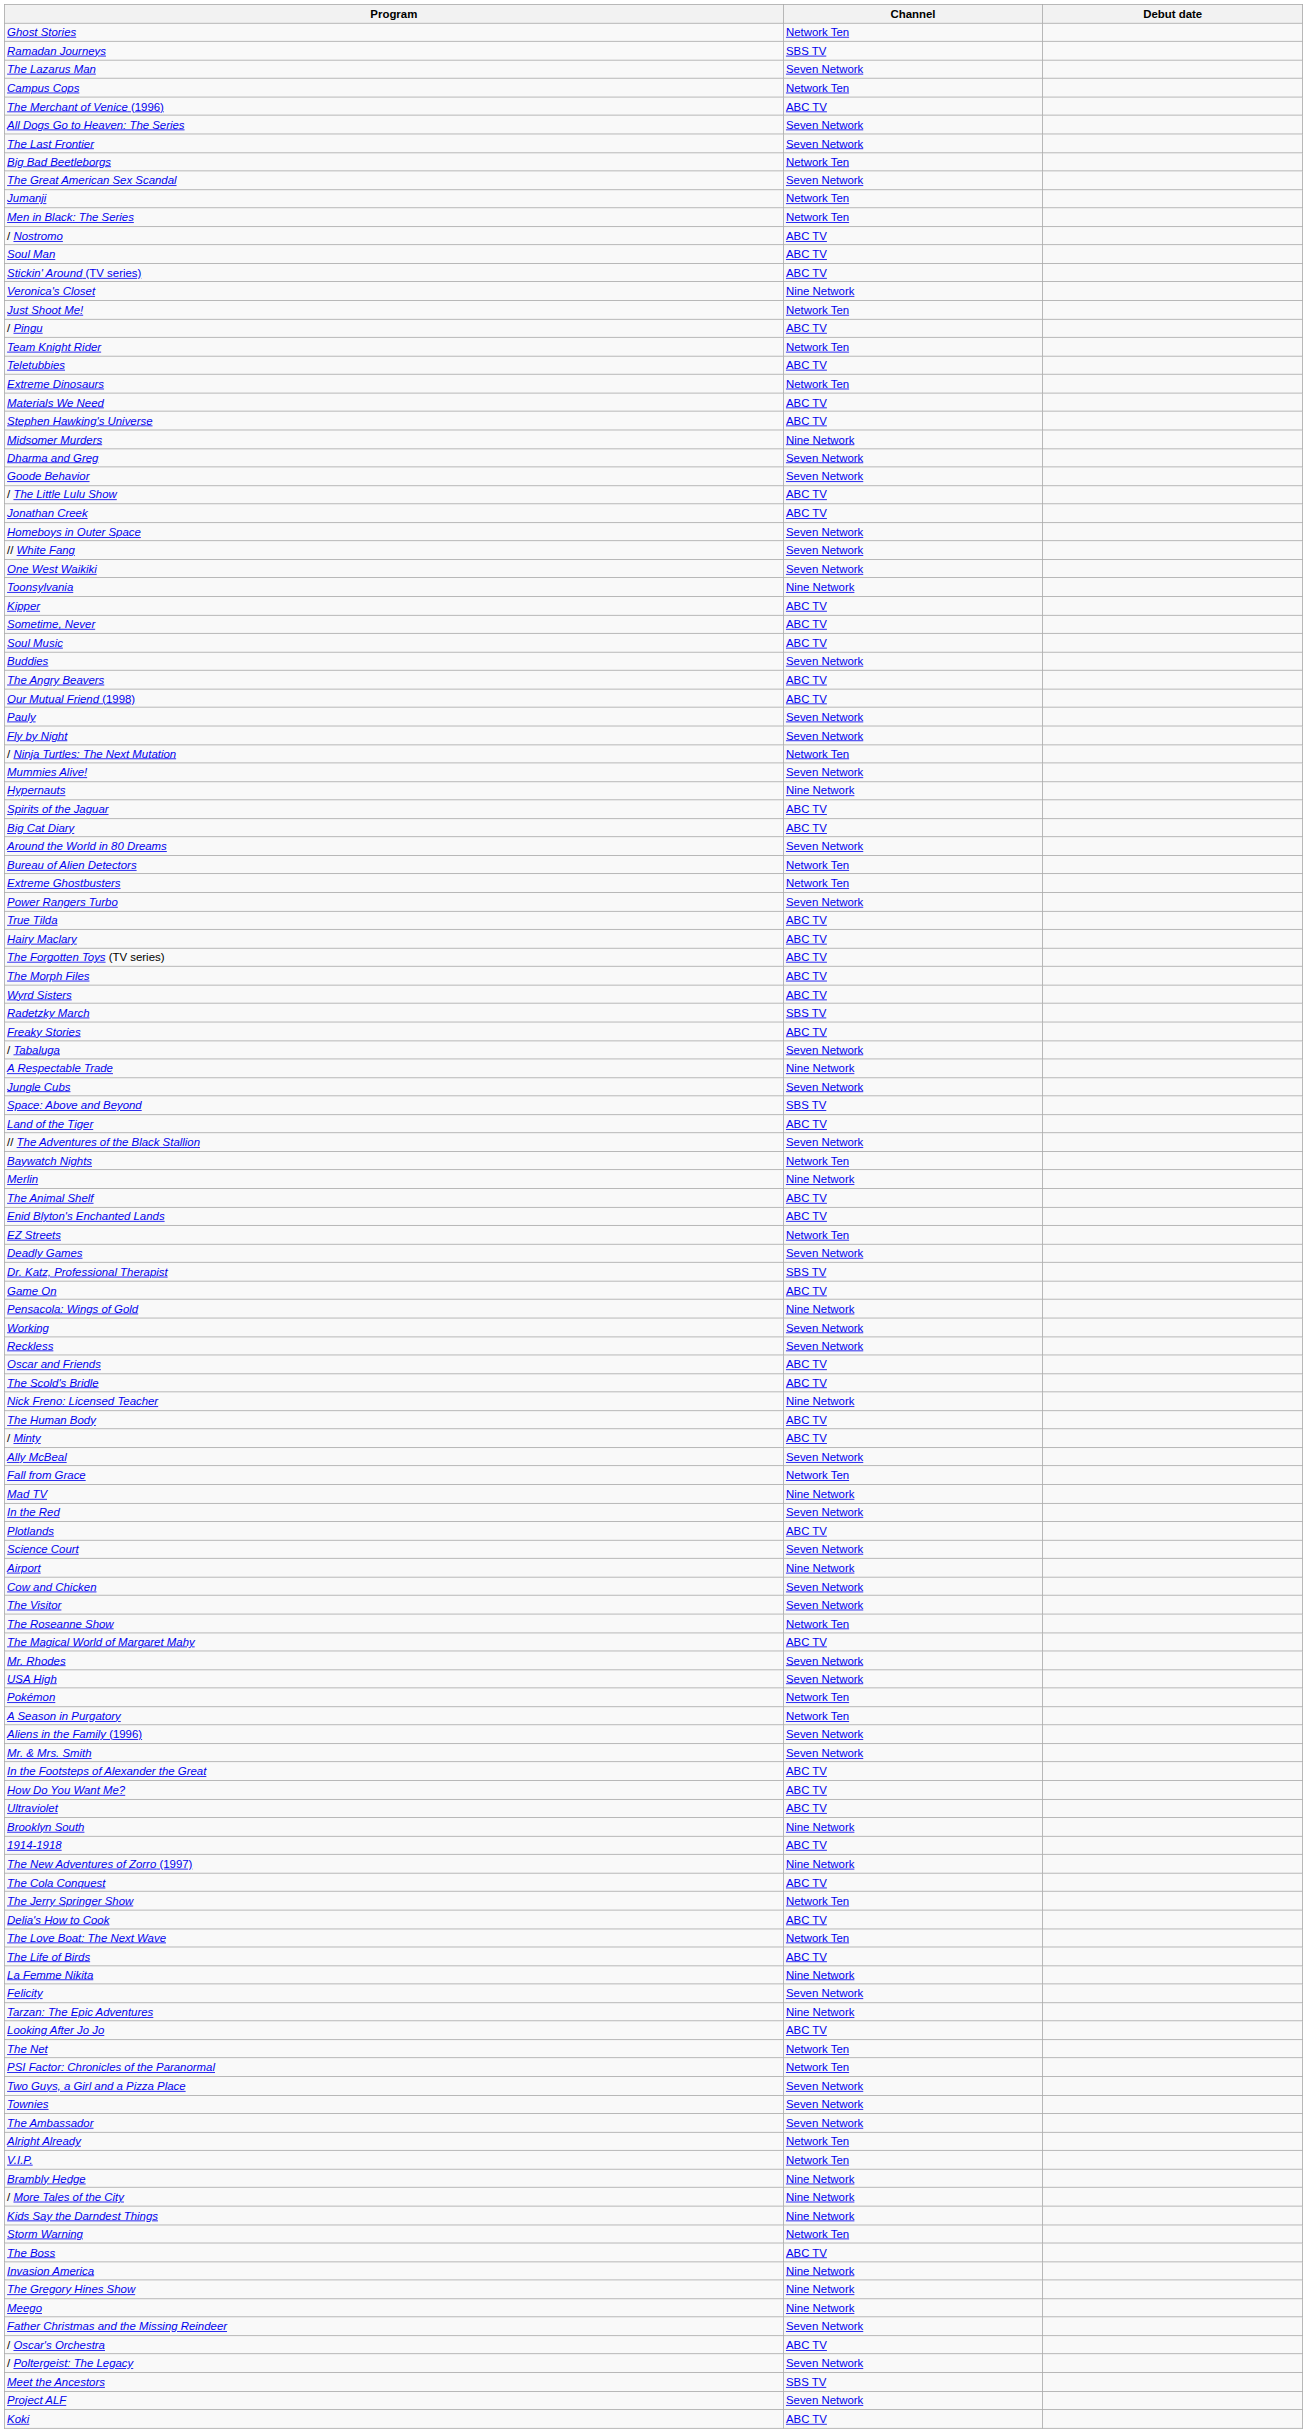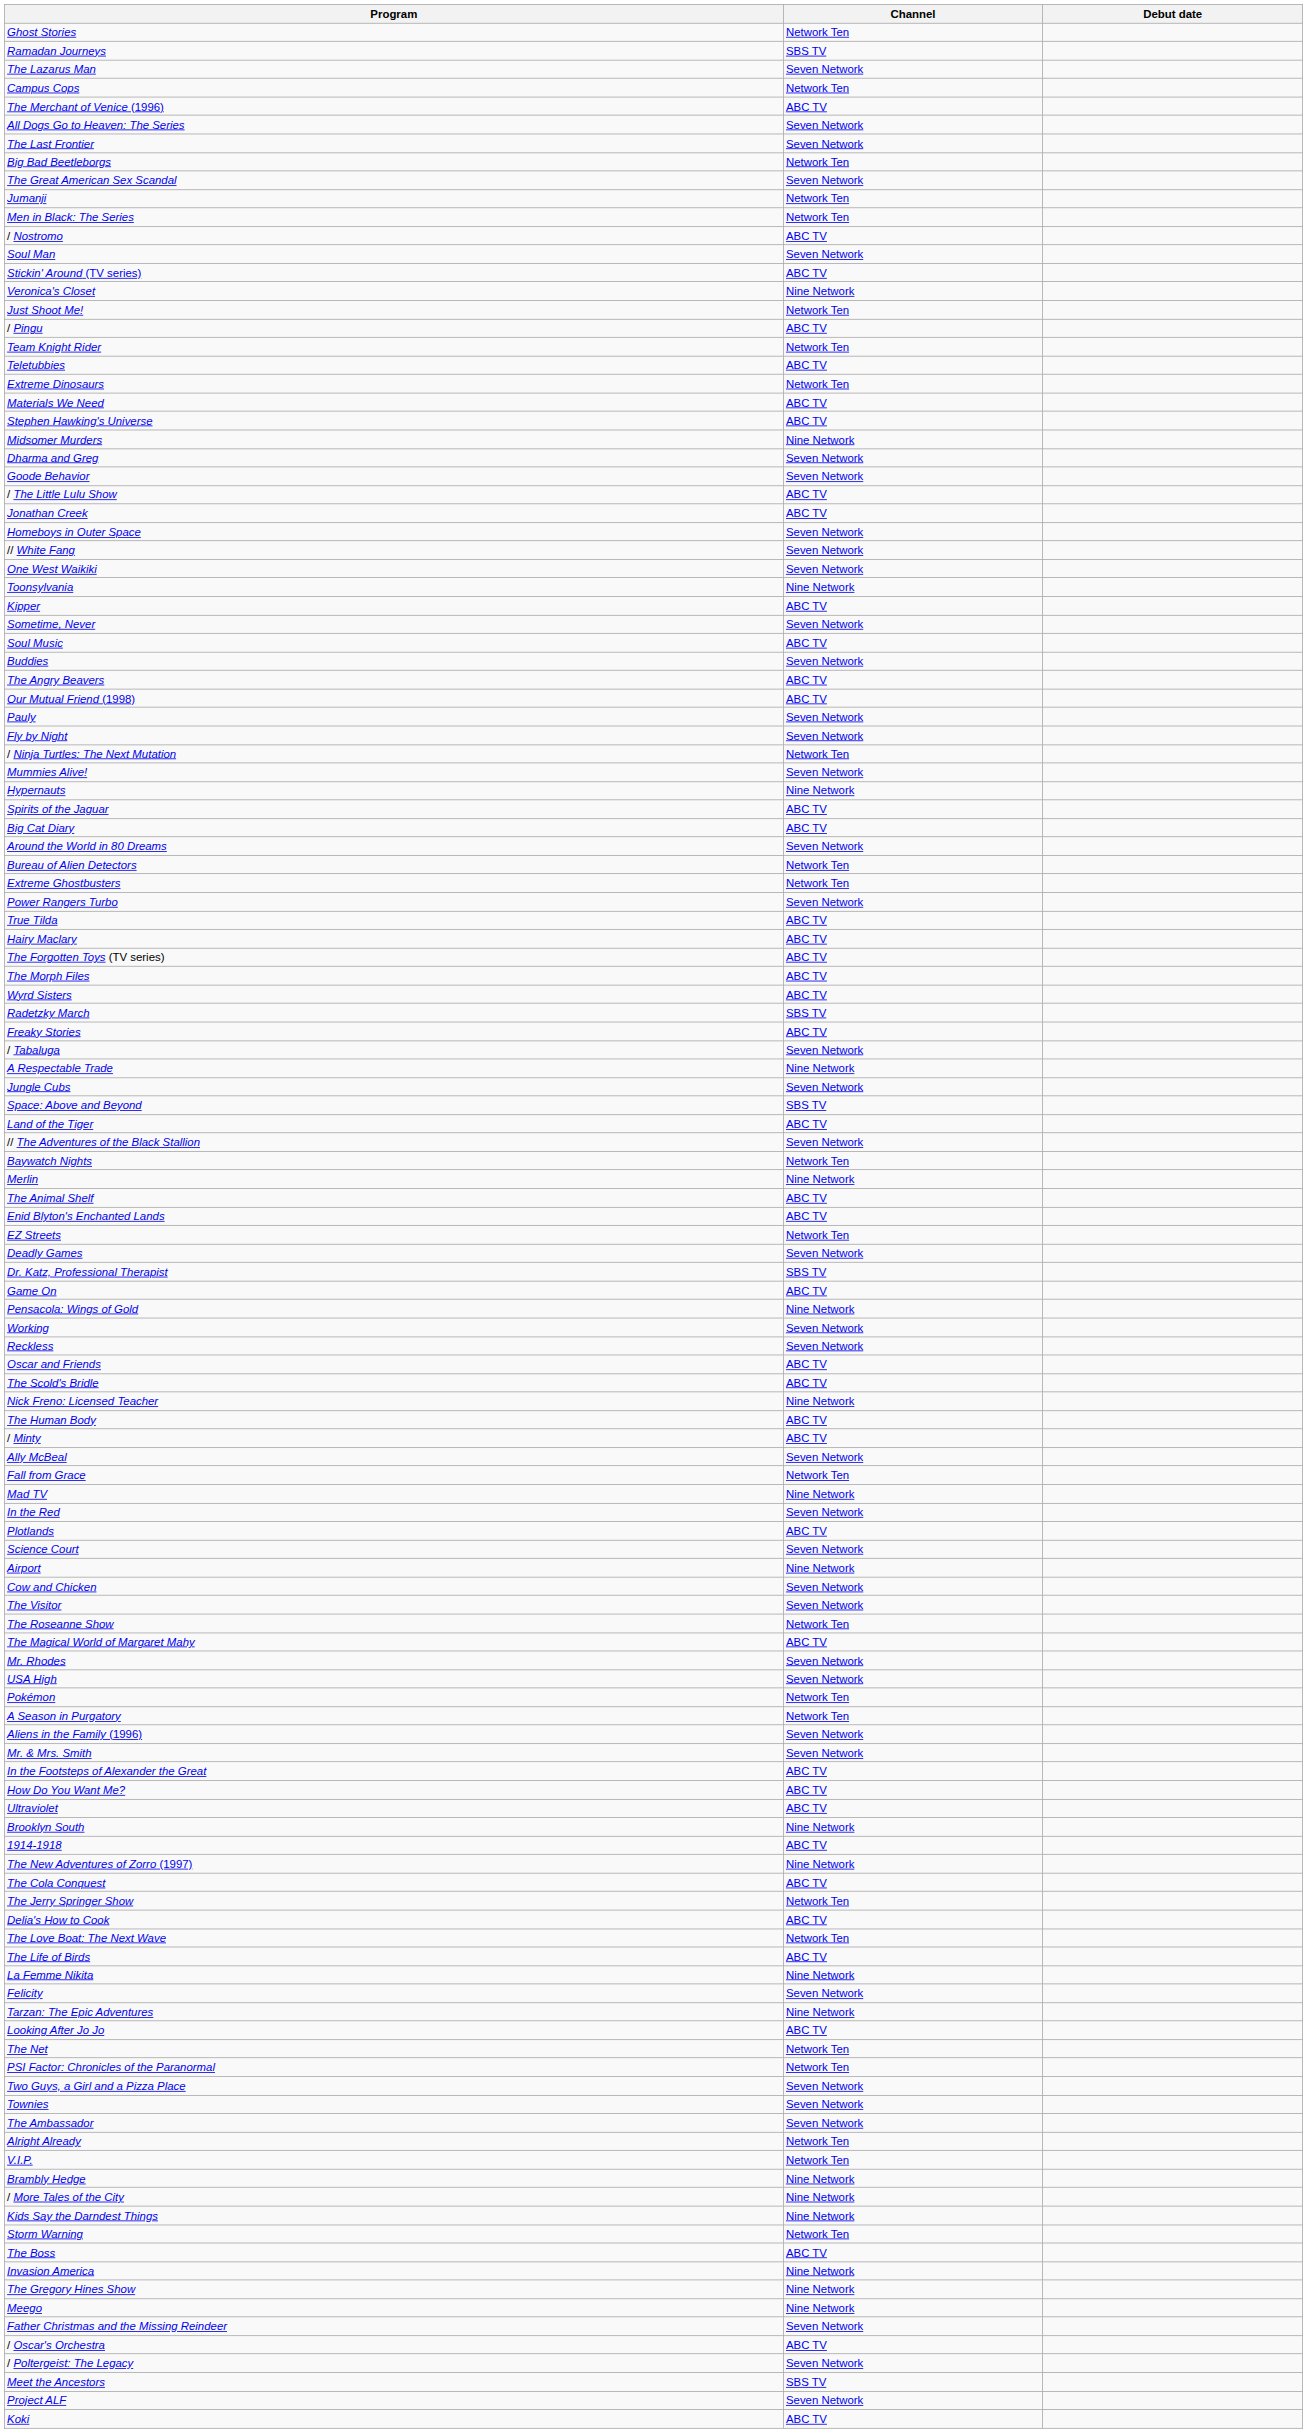Soul Man | Channel: ABC TV -> Seven Network
Sometime, Never | Channel: ABC TV -> Seven Network
